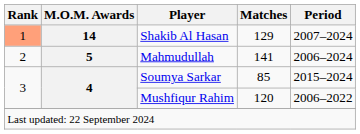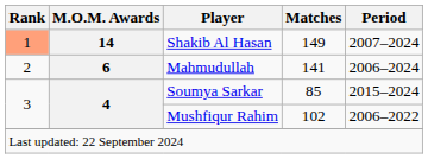Shakib Al Hasan | Matches: 129 -> 149
Mahmudullah | M.O.M. Awards: 5 -> 6
Mushfiqur Rahim | Matches: 120 -> 102
